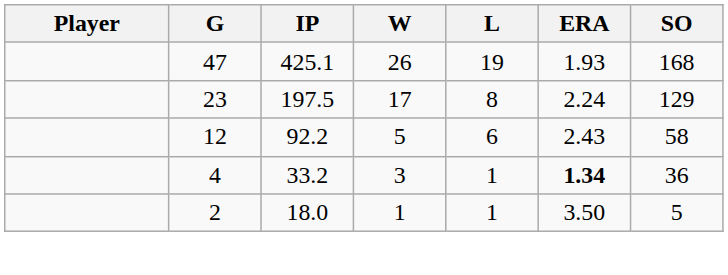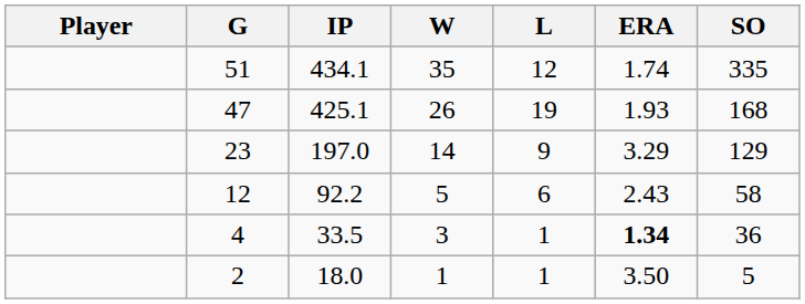+ row: 51 | 434.1 | 35 | 12 | 1.74 | 335
23 | IP: 197.5 -> 197.0
23 | W: 17 -> 14
23 | L: 8 -> 9
23 | ERA: 2.24 -> 3.29
4 | IP: 33.2 -> 33.5
